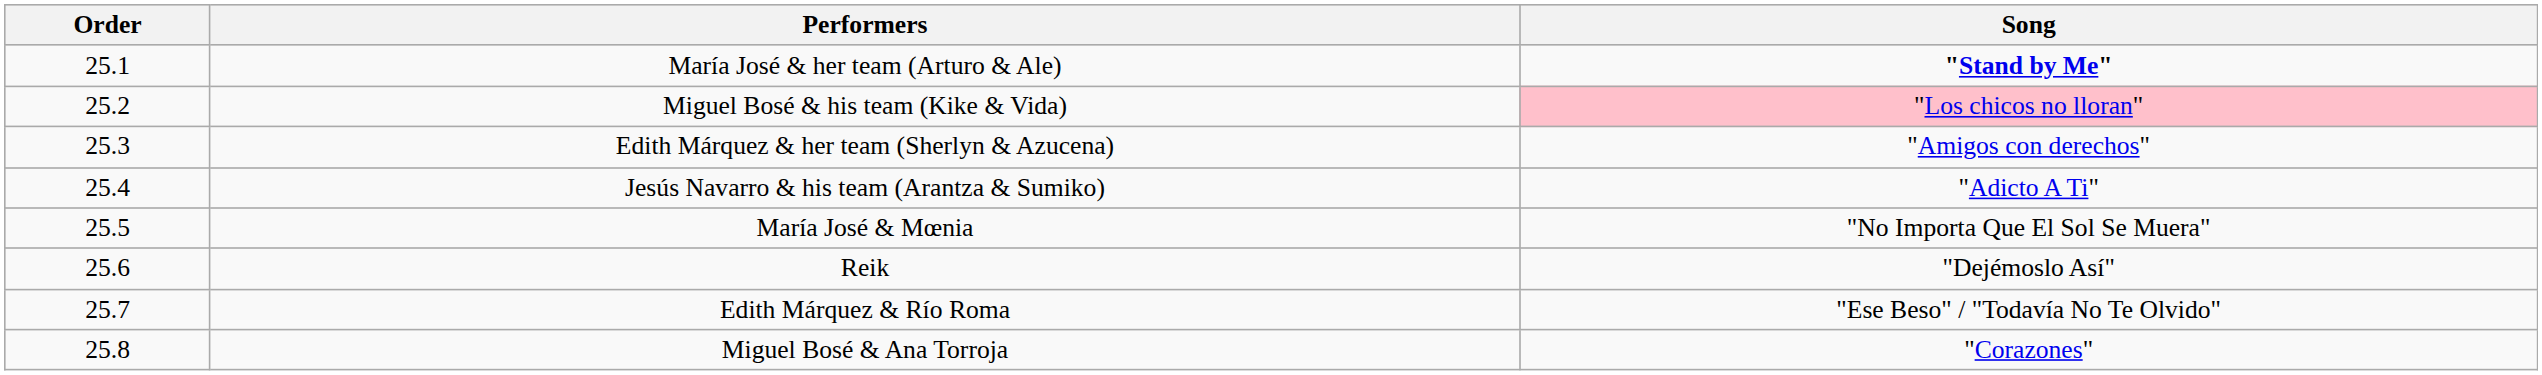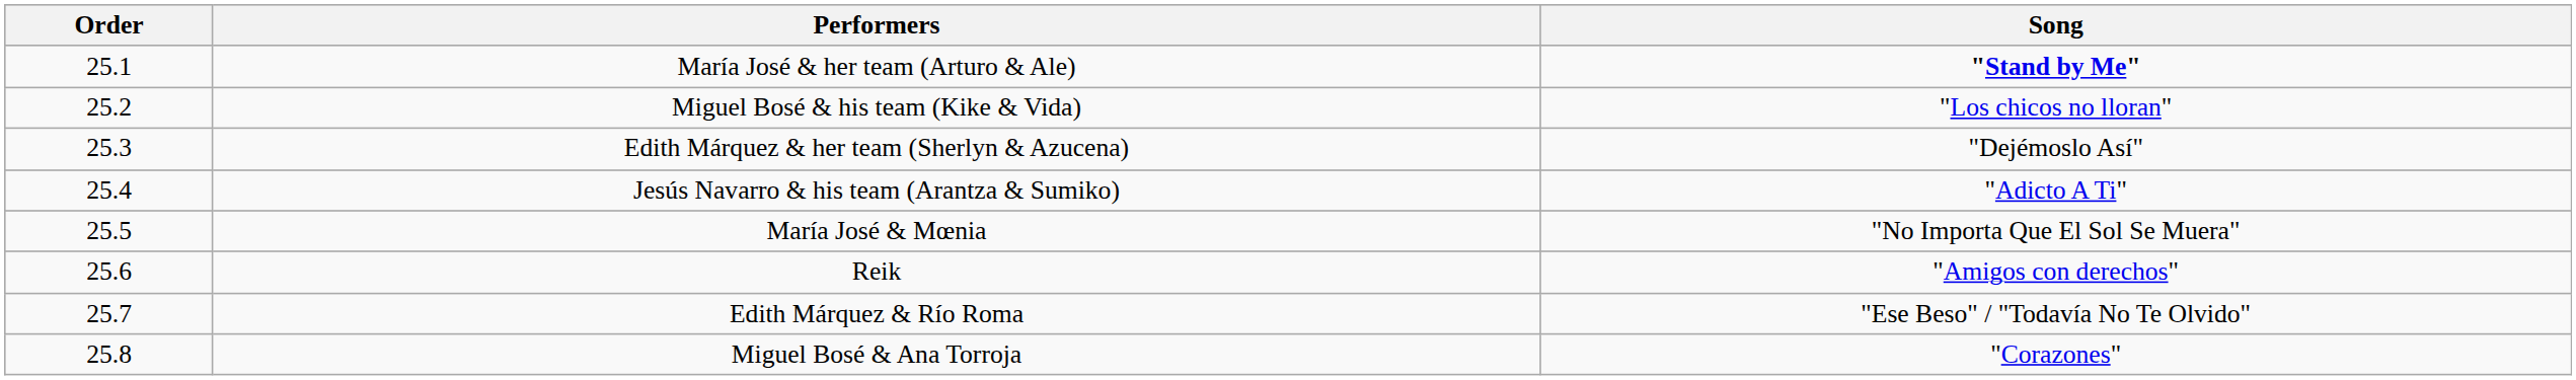Miguel Bosé & his team (Kike & Vida) | Song: pink background -> no background
Edith Márquez & her team (Sherlyn & Azucena) | Song: "Amigos con derechos" -> "Dejémoslo Así"
Reik | Song: "Dejémoslo Así" -> "Amigos con derechos"
